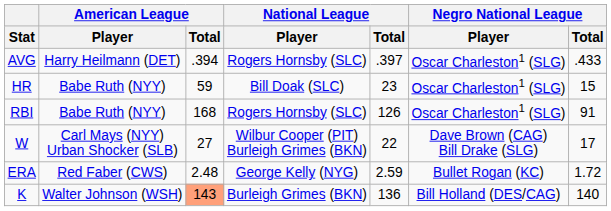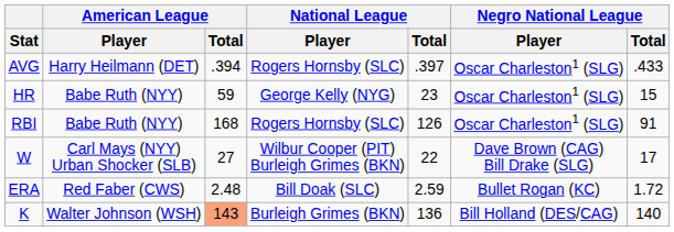HR | National League / Player: Bill Doak (SLC) -> George Kelly (NYG)
ERA | National League / Player: George Kelly (NYG) -> Bill Doak (SLC)
